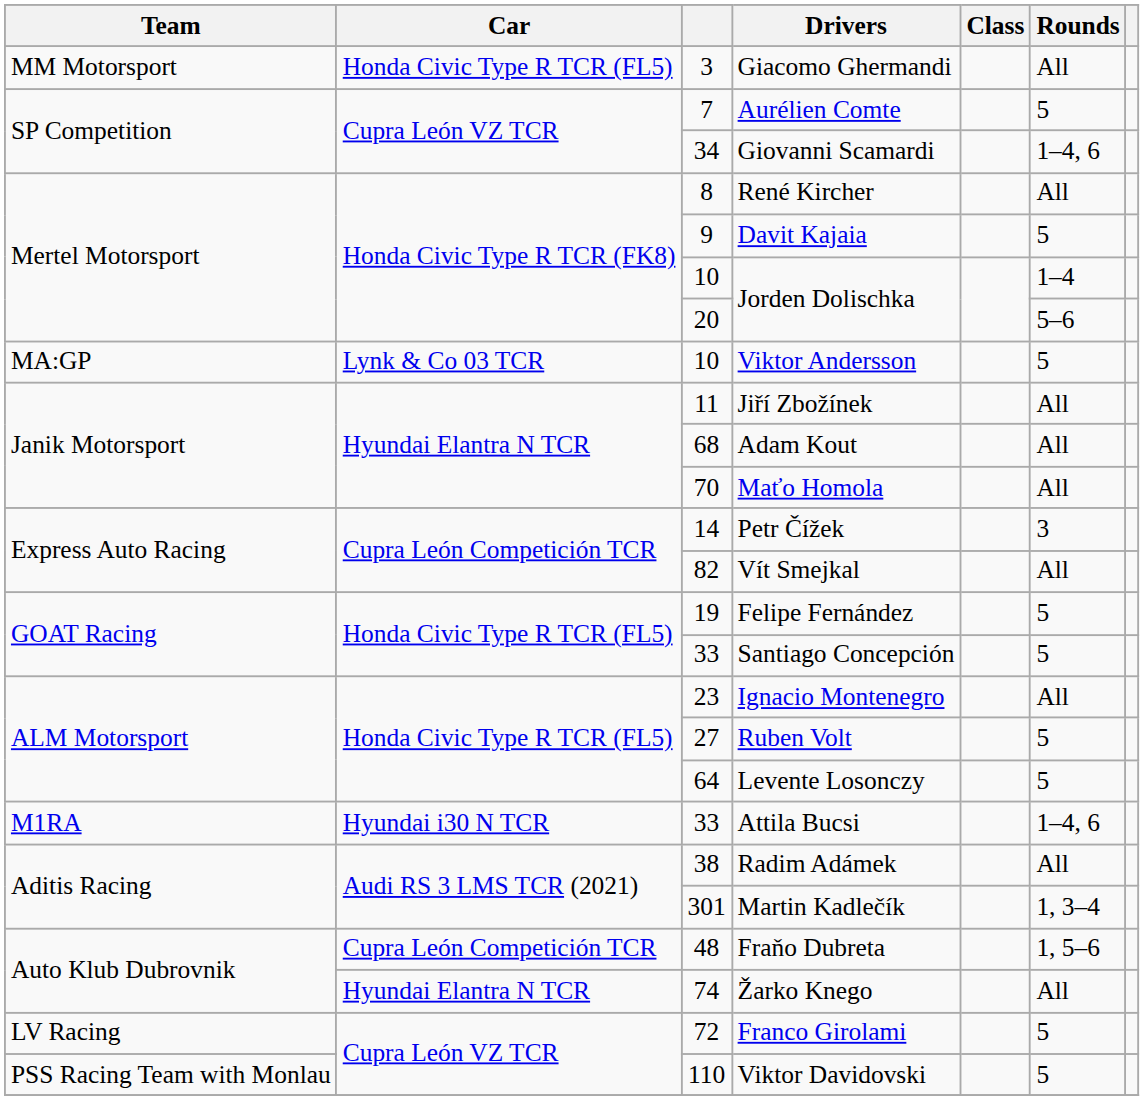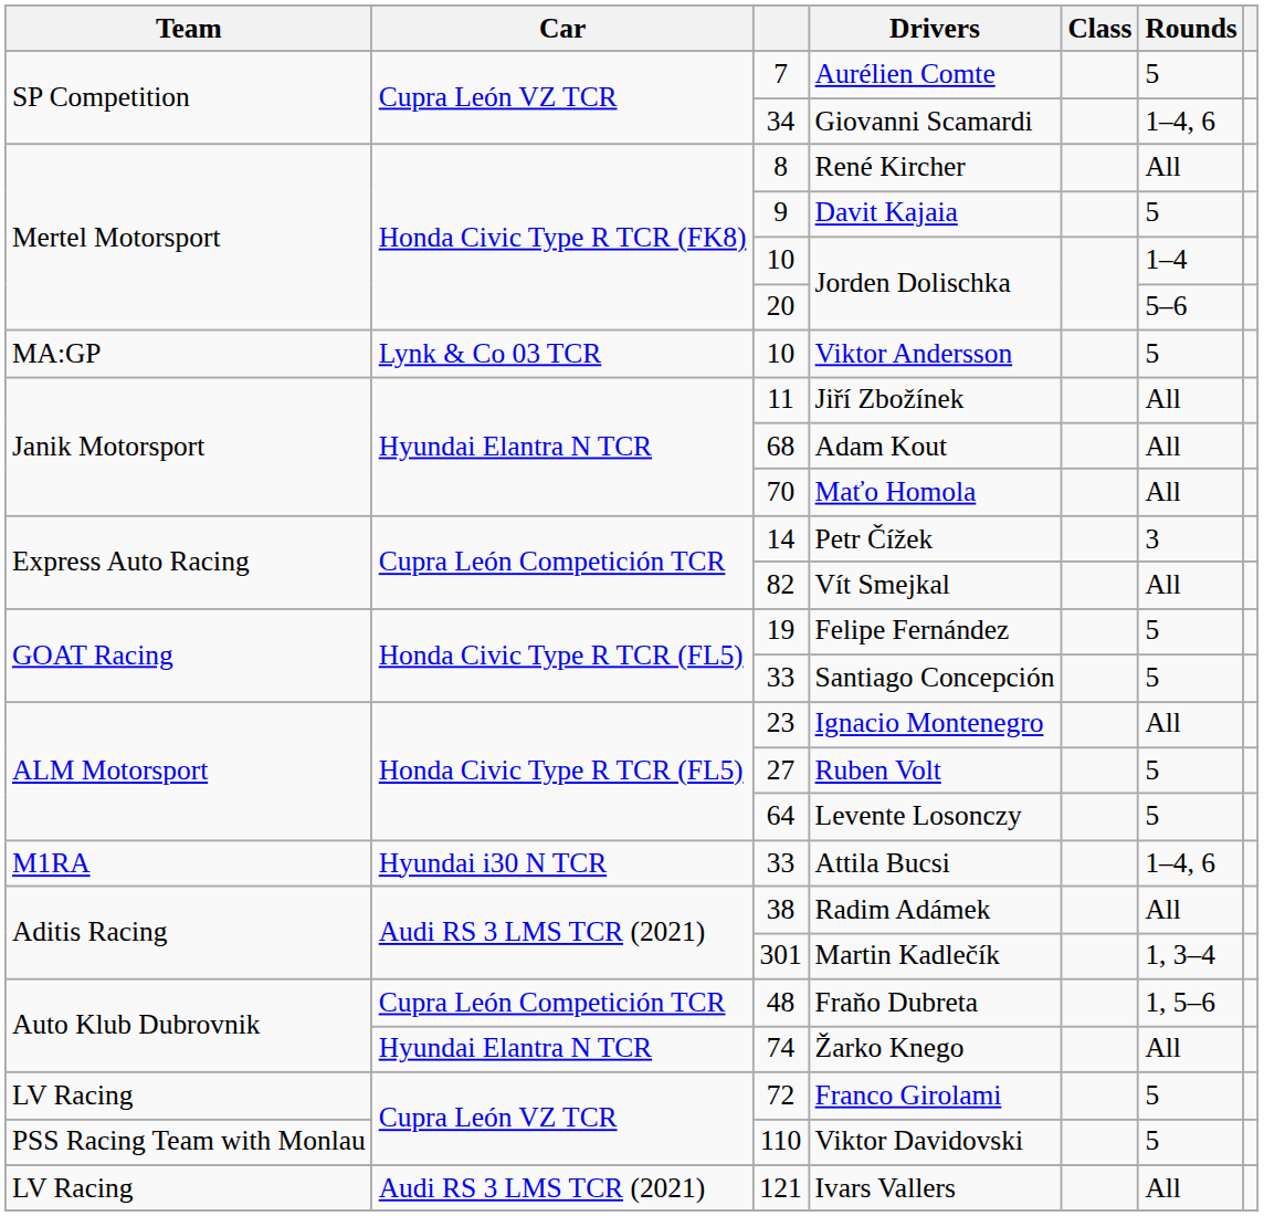- row: MM Motorsport | Honda Civic Type R TCR (FL5) | 3 | Giacomo Ghermandi | All
+ row: LV Racing | Audi RS 3 LMS TCR (2021) | 121 | Ivars Vallers | All
